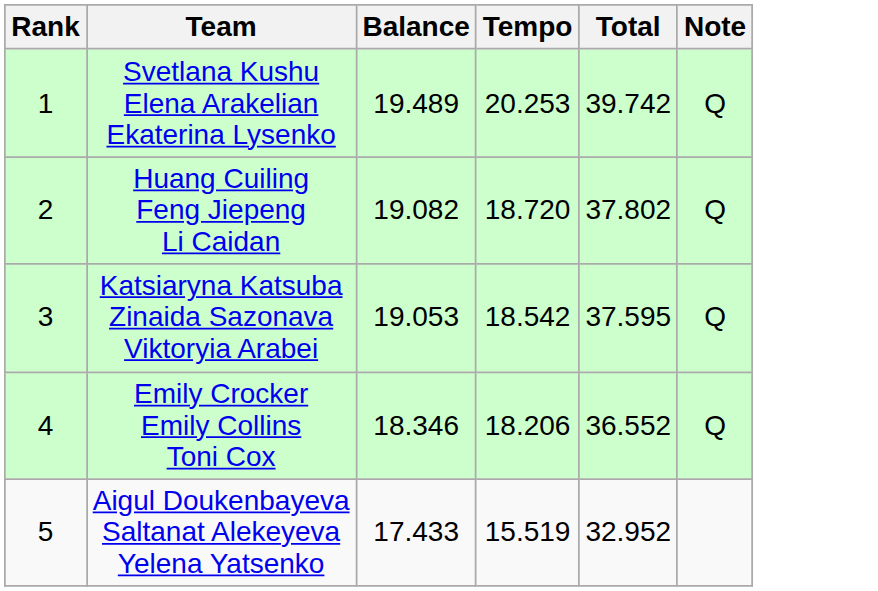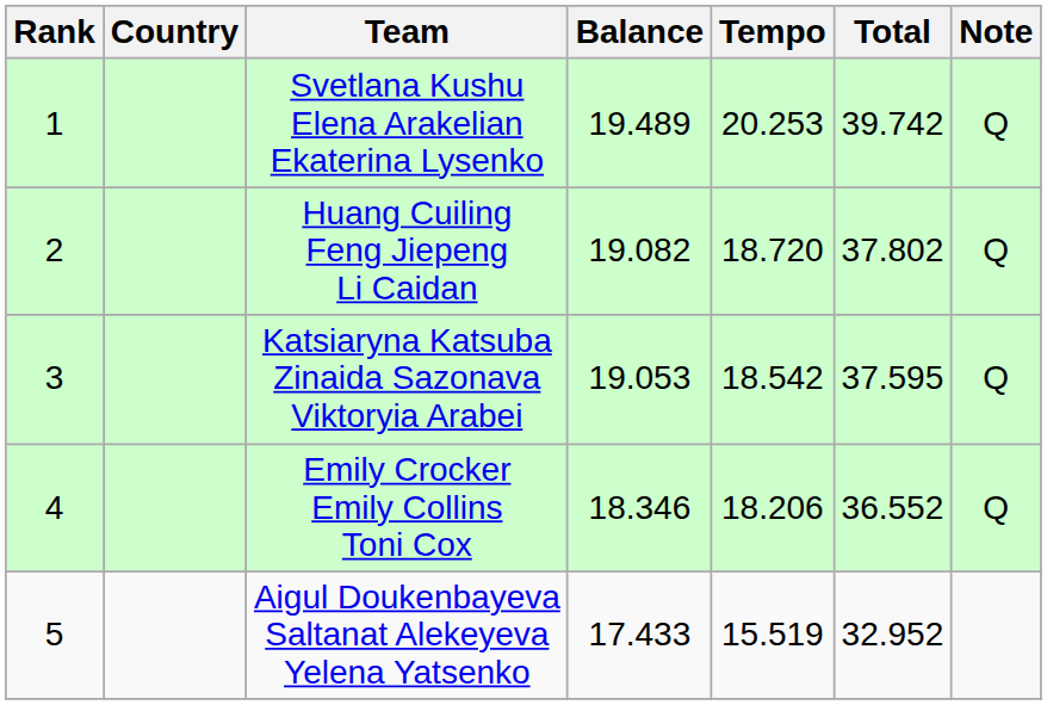+ column: Country
